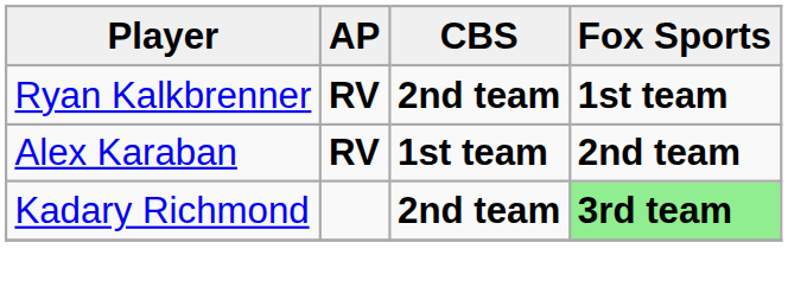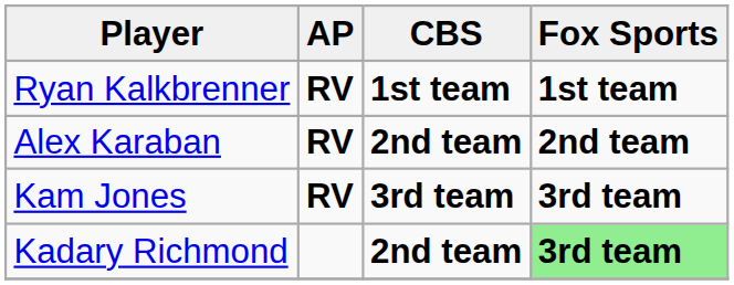Ryan Kalkbrenner | CBS: 2nd team -> 1st team
Alex Karaban | CBS: 1st team -> 2nd team
+ row: Kam Jones | RV | 3rd team | 3rd team
